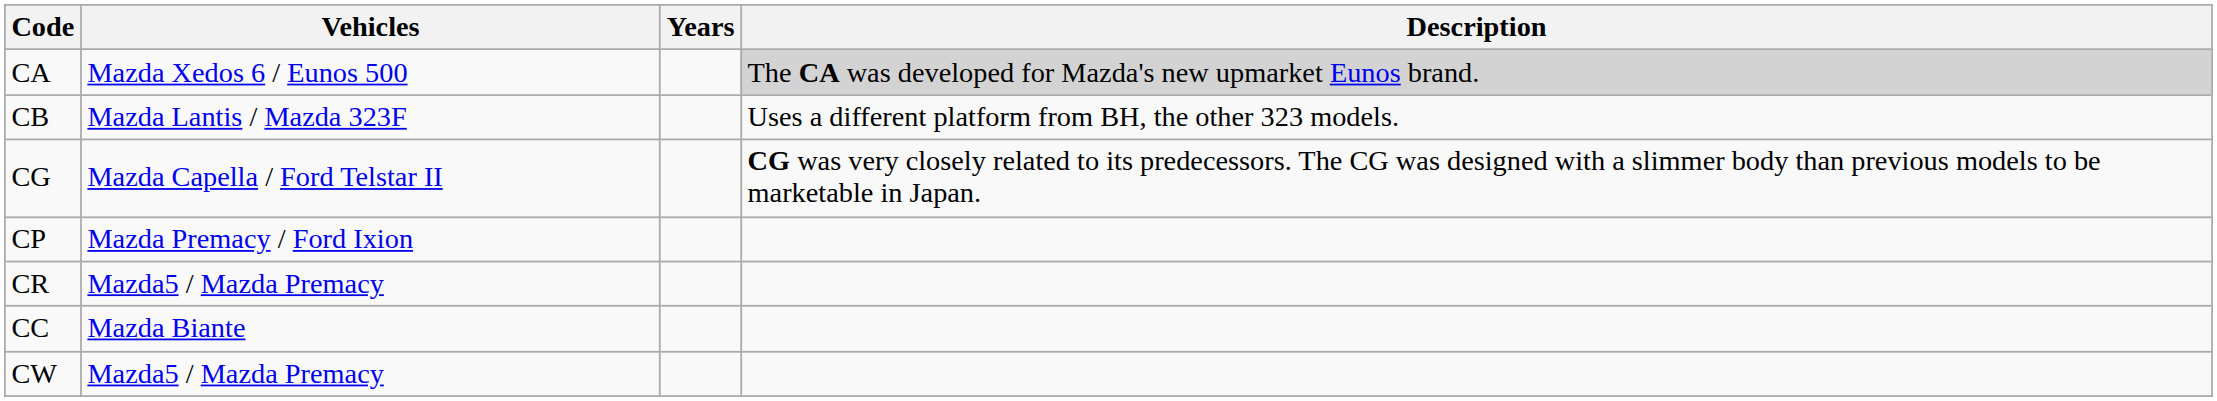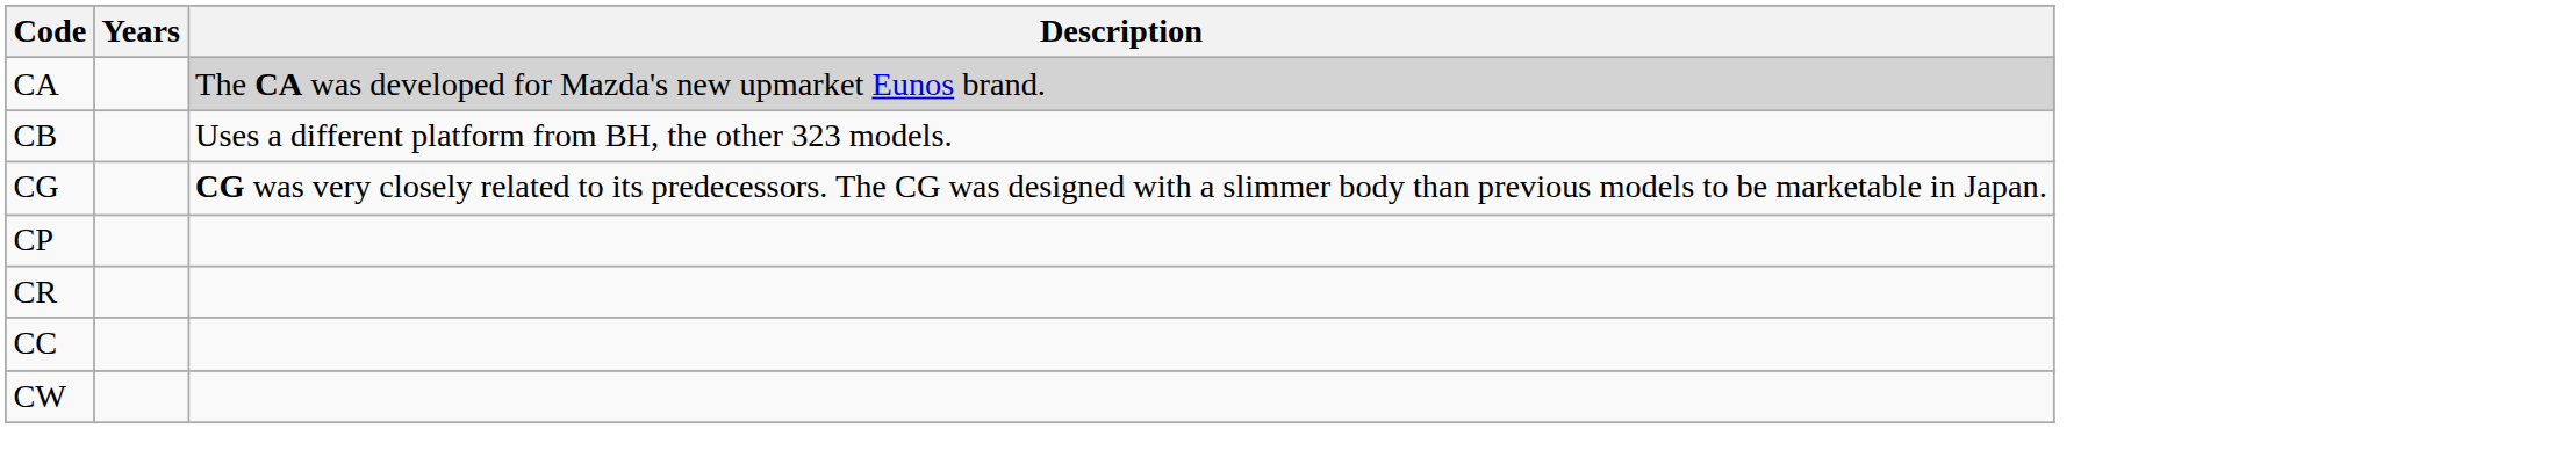- column: Vehicles | Mazda Xedos 6 / Eunos 500 | Mazda Lantis / Mazda 323F | Mazda Capella / Ford Telstar II | Mazda Premacy / Ford Ixion | Mazda5 / Mazda Premacy | Mazda Biante | Mazda5 / Mazda Premacy
